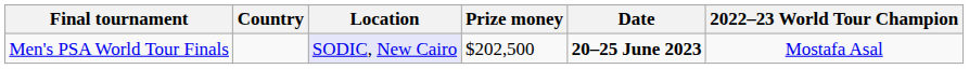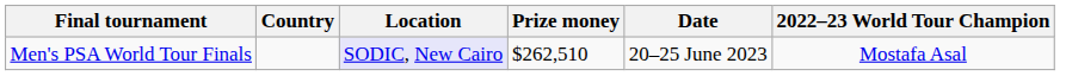Men's PSA World Tour Finals | Prize money: $202,500 -> $262,510
Men's PSA World Tour Finals | Date: bold -> normal
